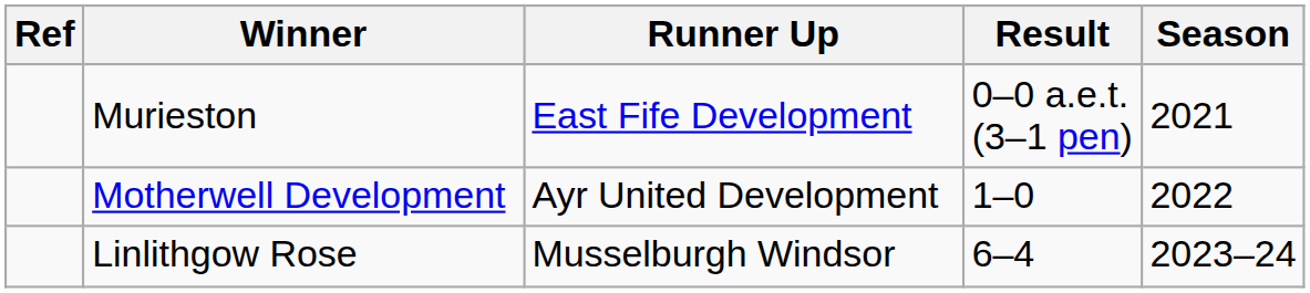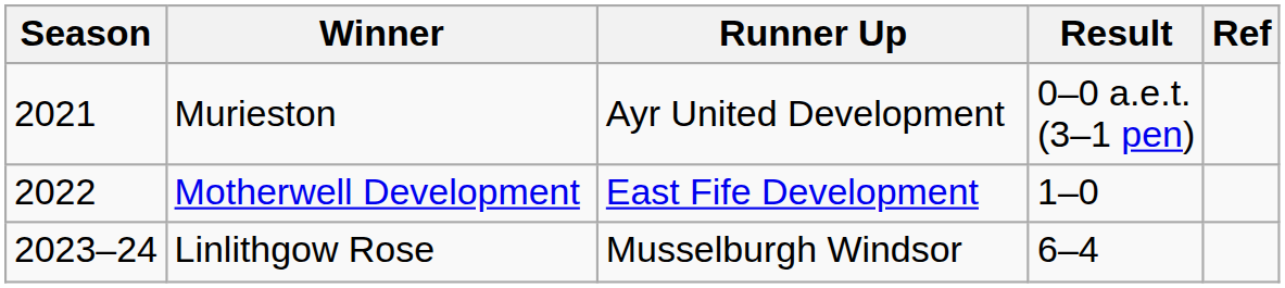columns swapped: Season <-> Ref
Murieston | Runner Up: East Fife Development -> Ayr United Development
Motherwell Development | Runner Up: Ayr United Development -> East Fife Development
